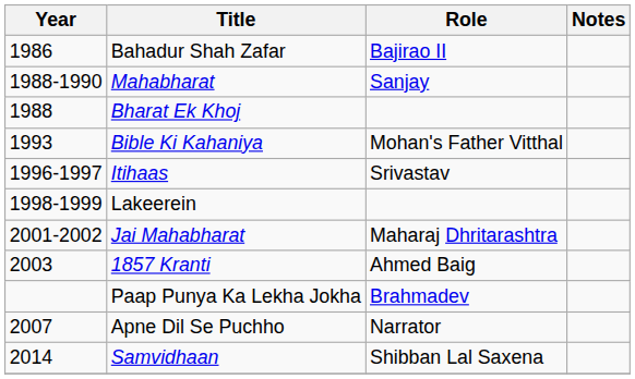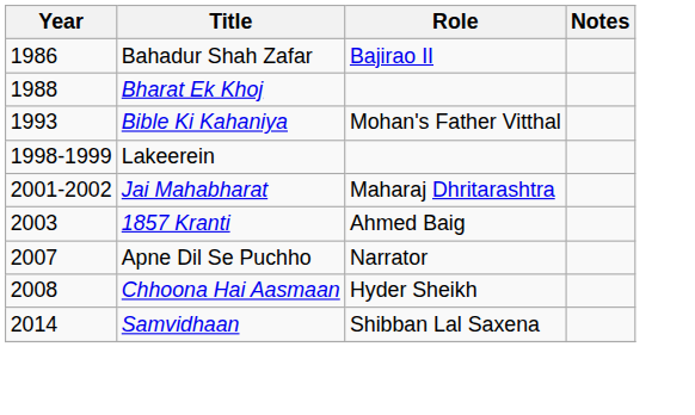- row: 1988-1990 | Mahabharat | Sanjay
- row: 1996-1997 | Itihaas | Srivastav
- row: Paap Punya Ka Lekha Jokha | Brahmadev
+ row: 2008 | Chhoona Hai Aasmaan | Hyder Sheikh
